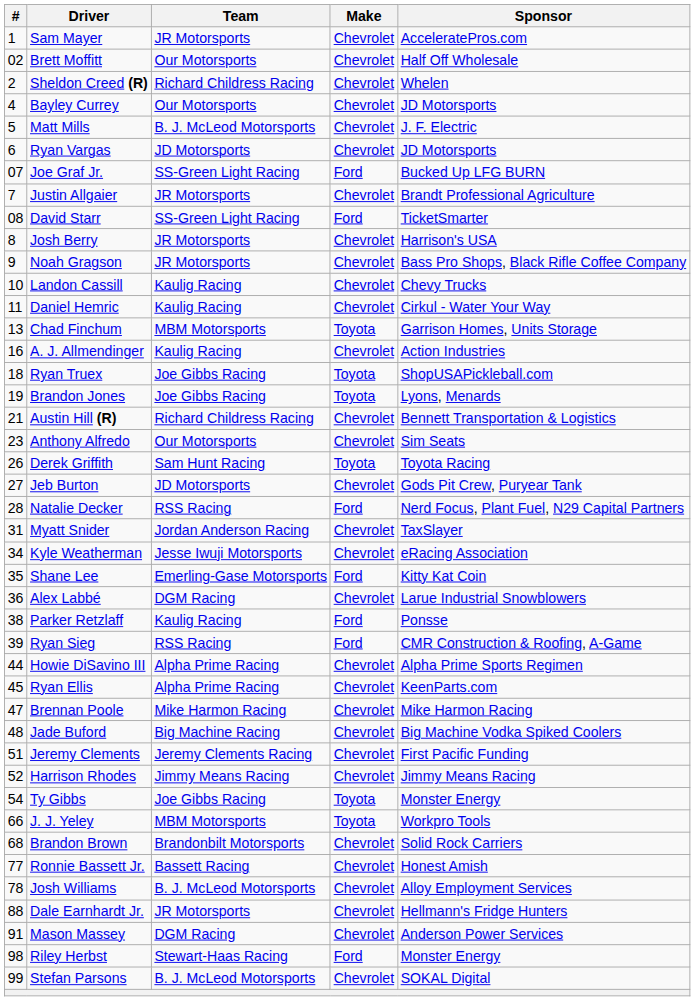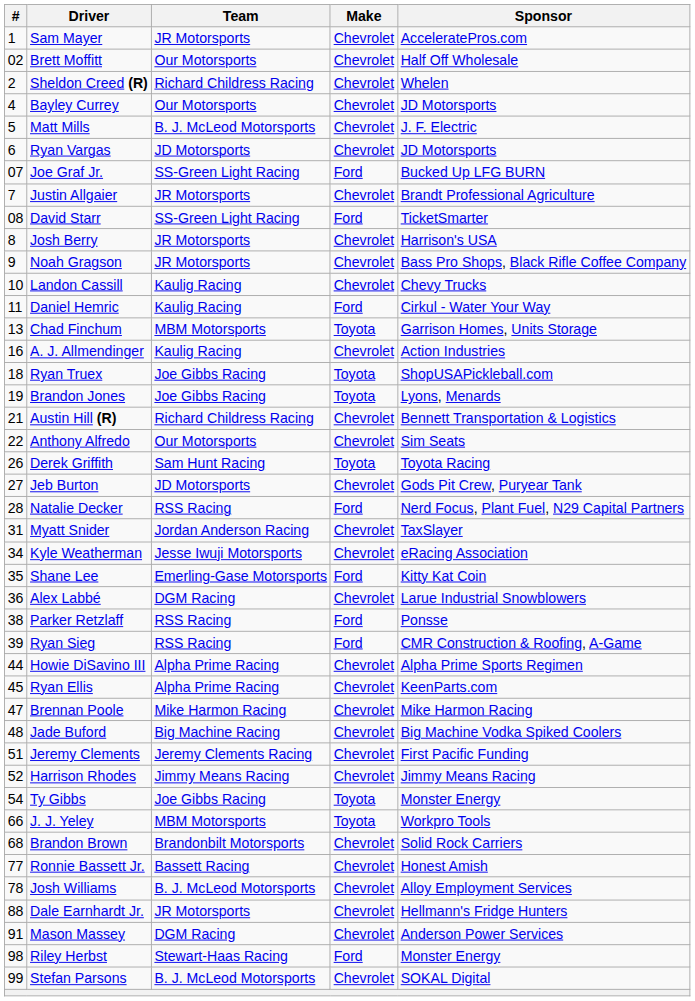Daniel Hemric | Make: Chevrolet -> Ford
Anthony Alfredo | #: 23 -> 22
Parker Retzlaff | Team: Kaulig Racing -> RSS Racing
